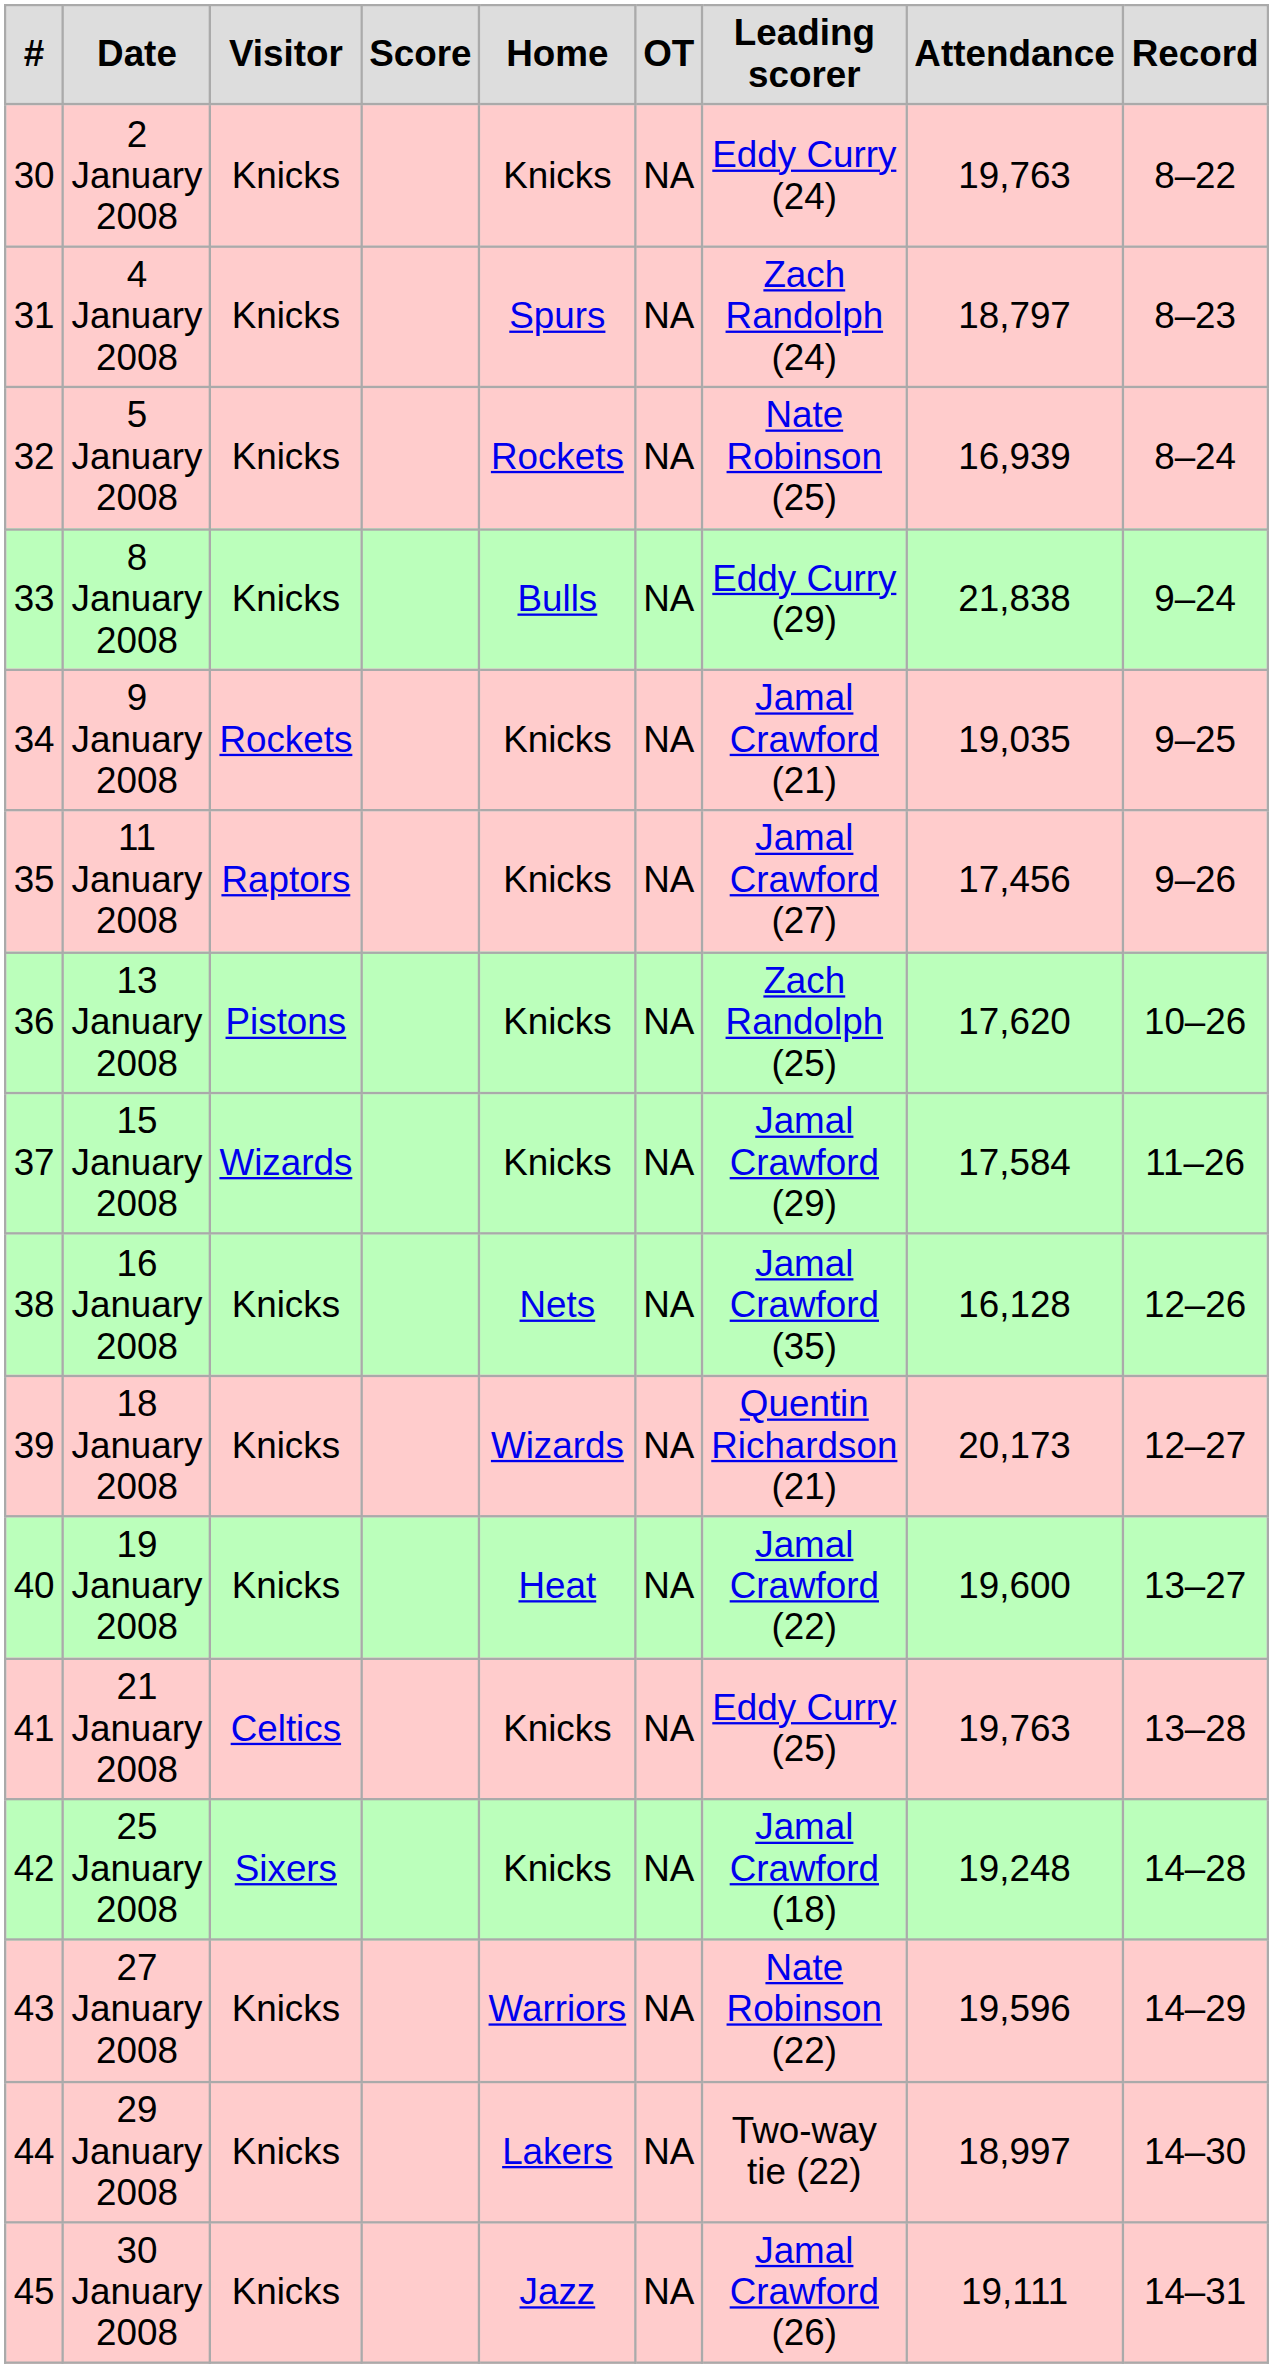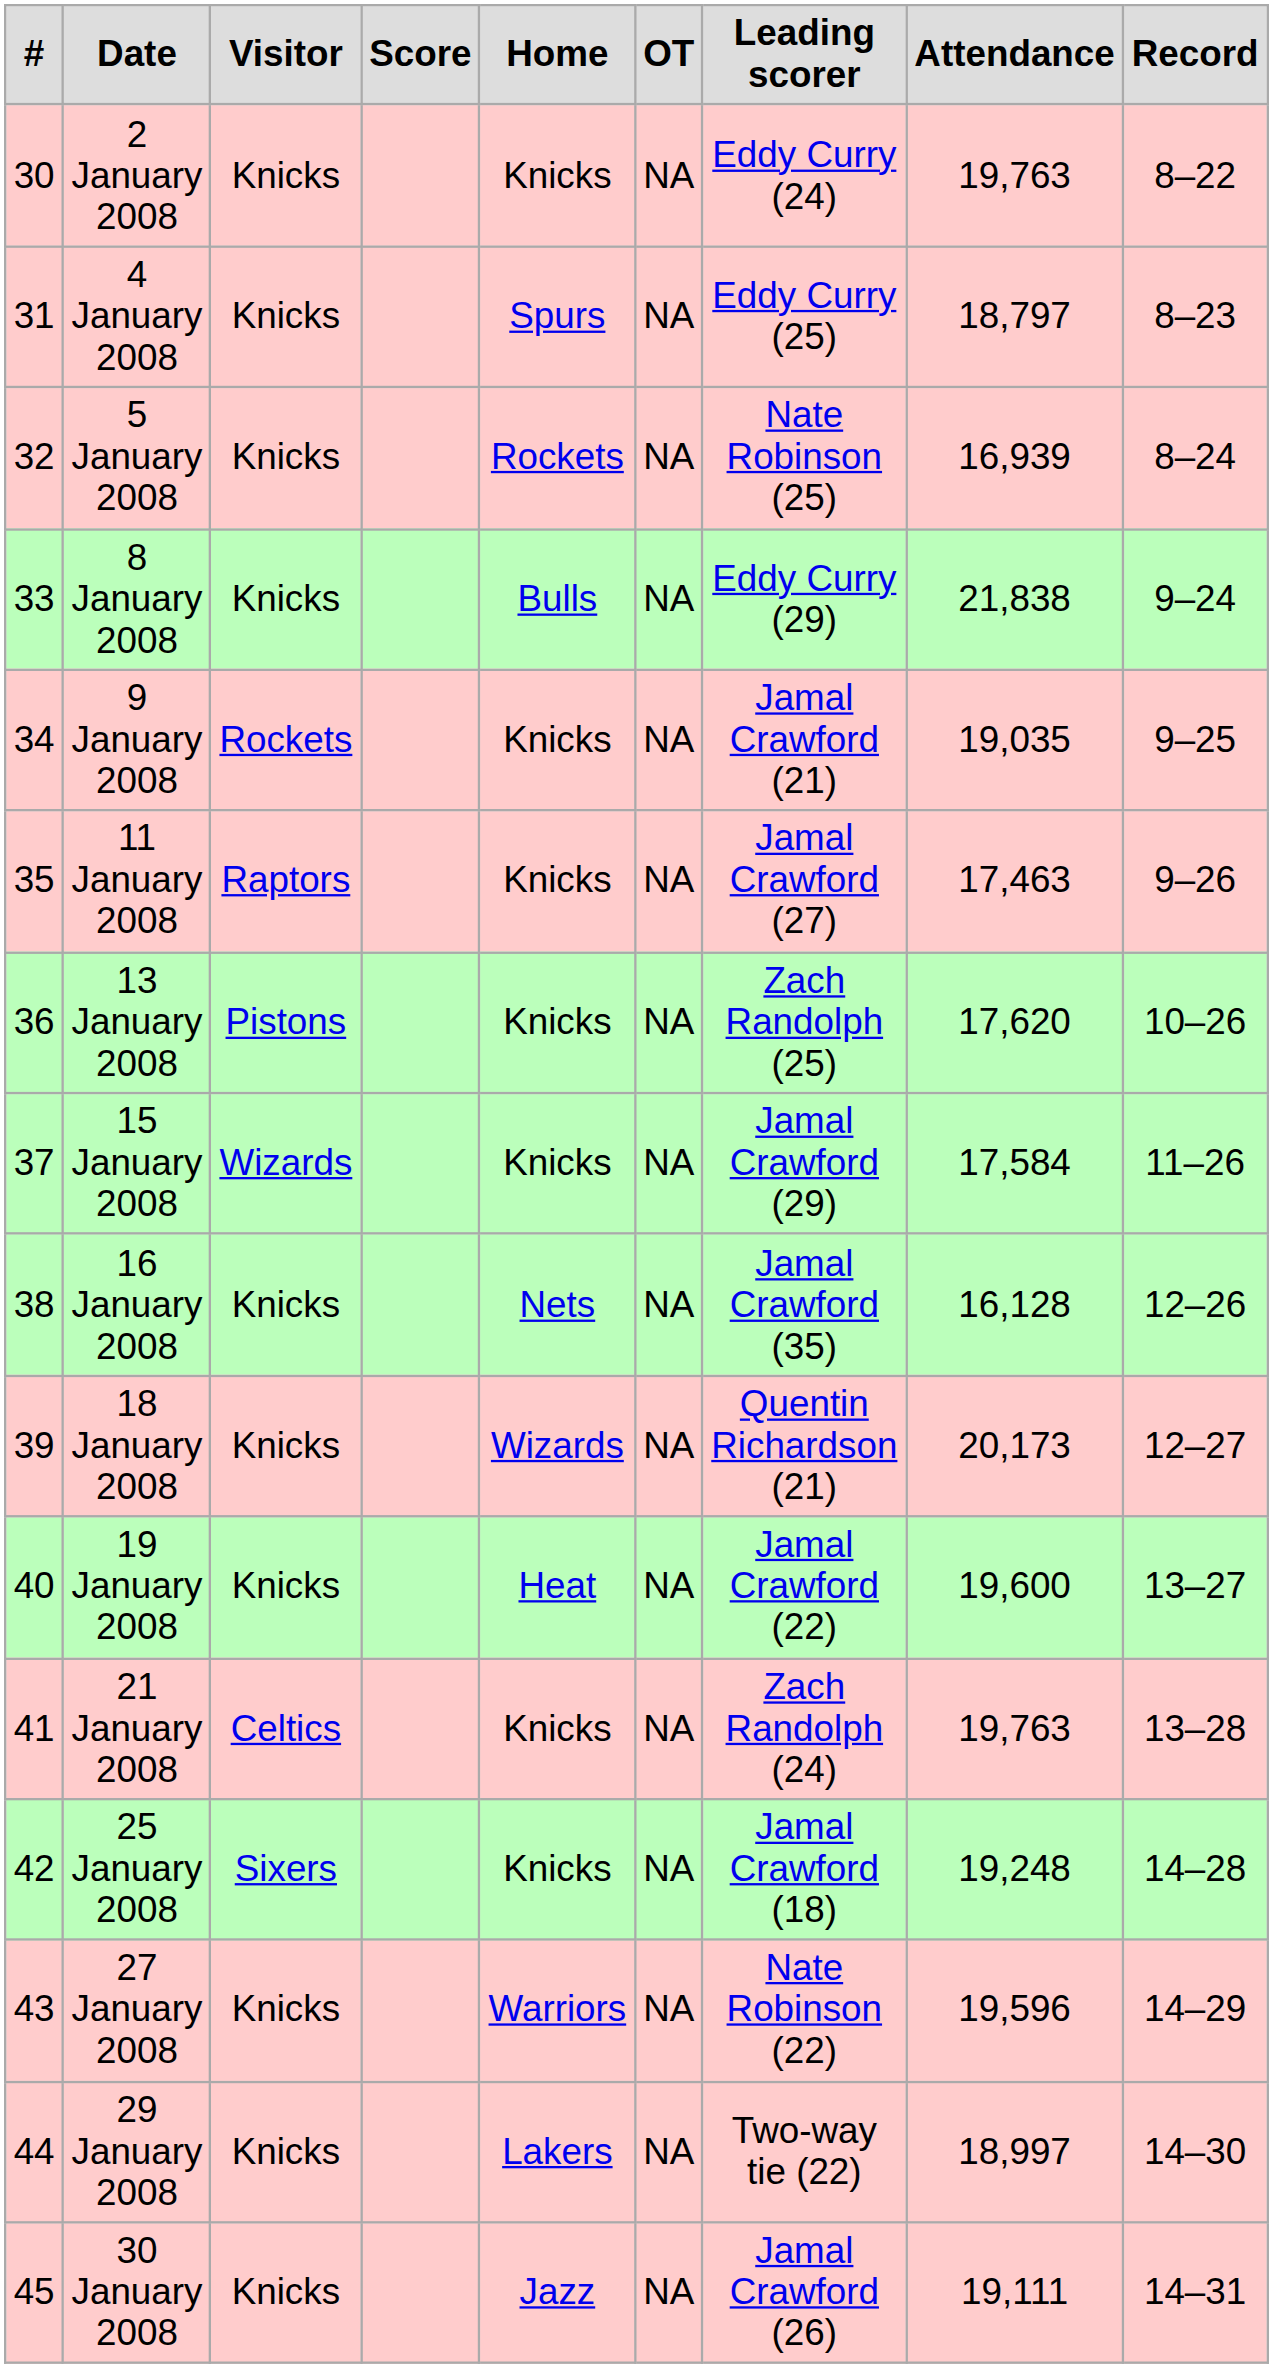4 January 2008 | Leading scorer: Zach Randolph (24) -> Eddy Curry (25)
11 January 2008 | Attendance: 17,456 -> 17,463
21 January 2008 | Leading scorer: Eddy Curry (25) -> Zach Randolph (24)
